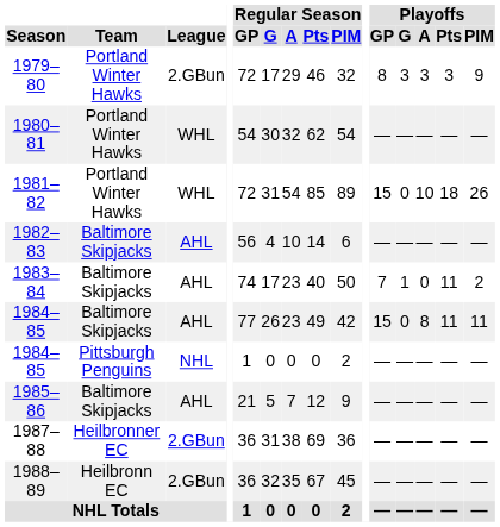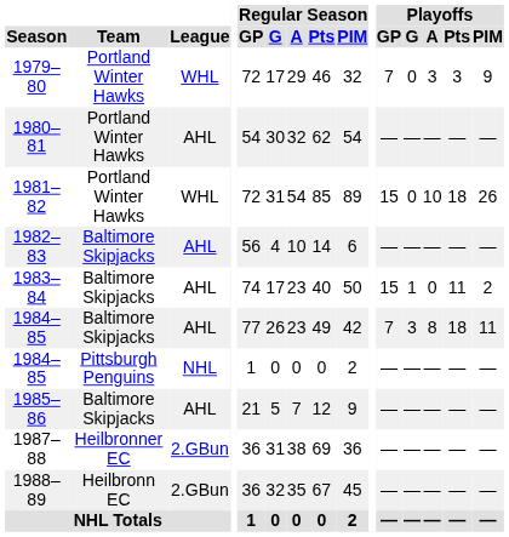1979–80 | League: 2.GBun -> WHL
1979–80 | Playoffs / GP: 8 -> 7
1979–80 | Playoffs / G: 3 -> 0
1980–81 | League: WHL -> AHL
1983–84 | Playoffs / GP: 7 -> 15
1984–85 / Baltimore Skipjacks | Playoffs / GP: 15 -> 7
1984–85 / Baltimore Skipjacks | Playoffs / G: 0 -> 3
1984–85 / Baltimore Skipjacks | Playoffs / Pts: 11 -> 18
